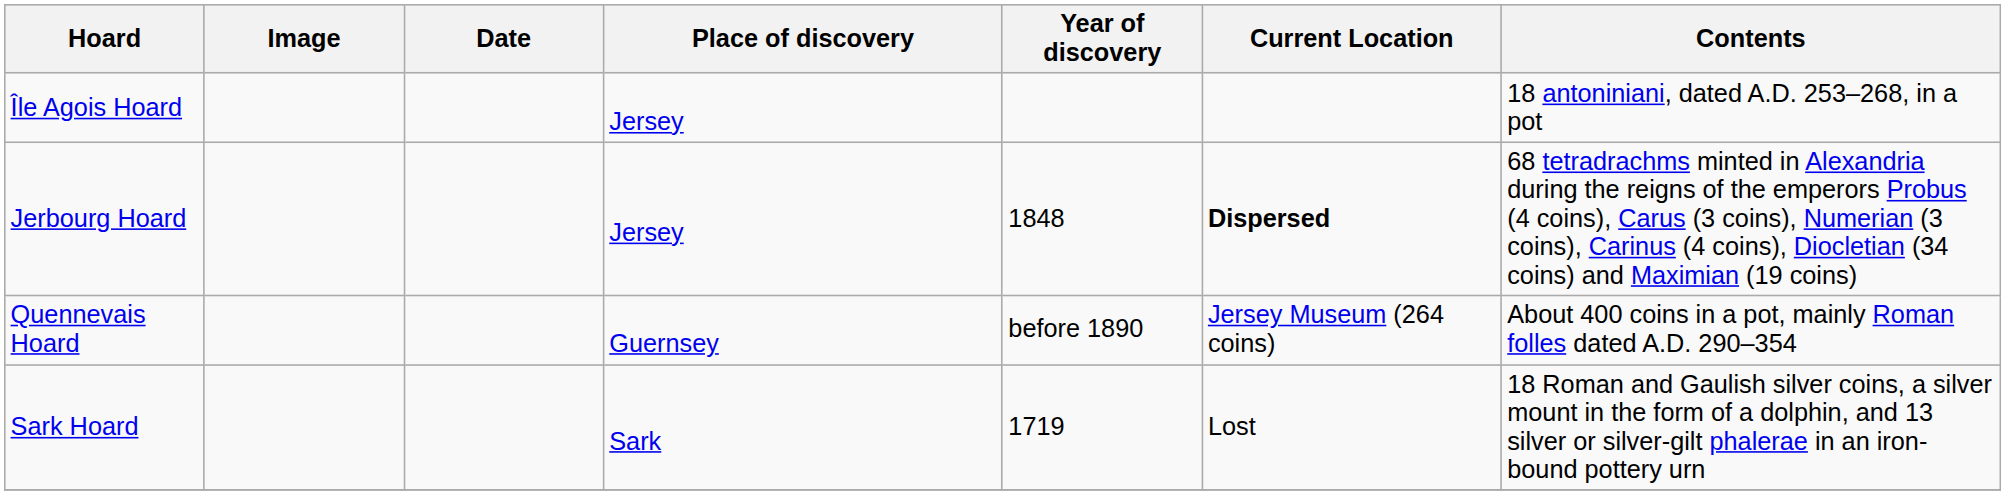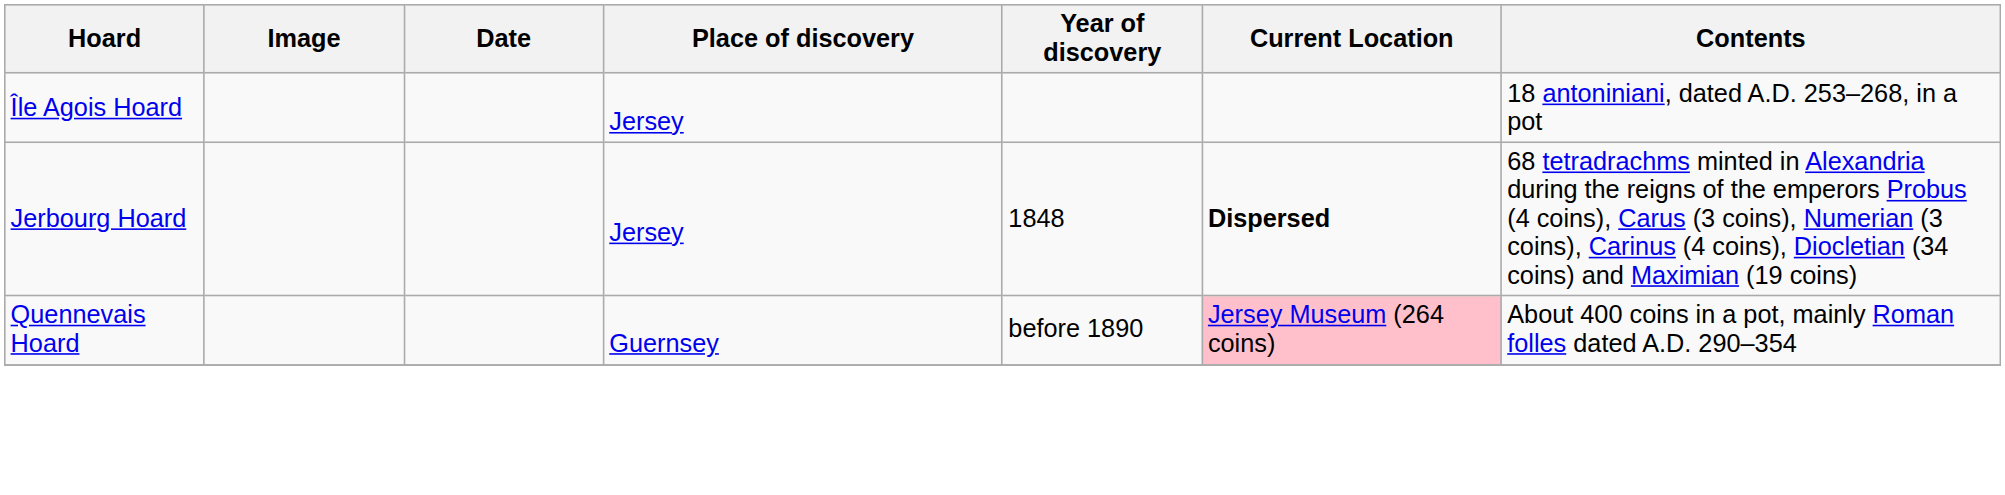Quennevais Hoard | Current Location: no background -> pink background
- row: Sark Hoard | Sark | 1719 | Lost | 18 Roman and Gaulish silver coins, a silver mount in the form of a dolphin, and 13 silver or silver-gilt phalerae in an iron-bound pottery urn
